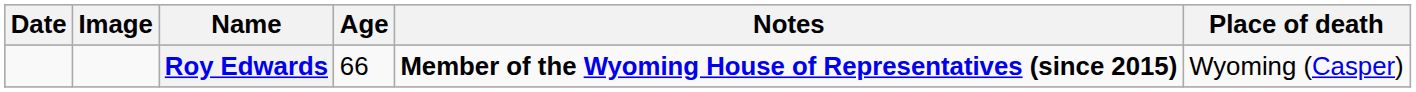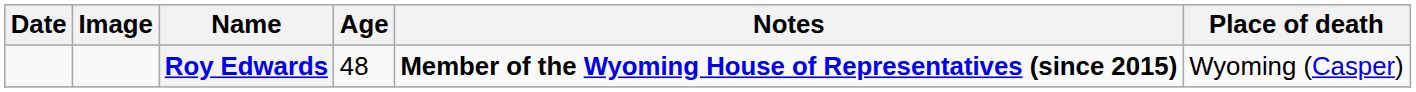Roy Edwards | Age: 66 -> 48
